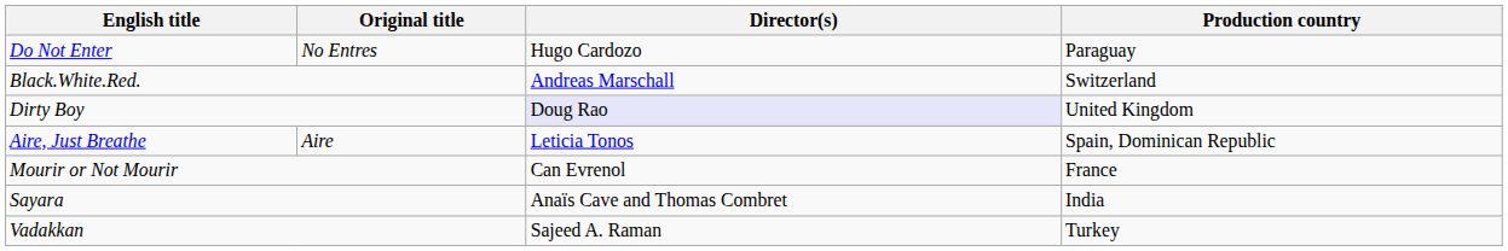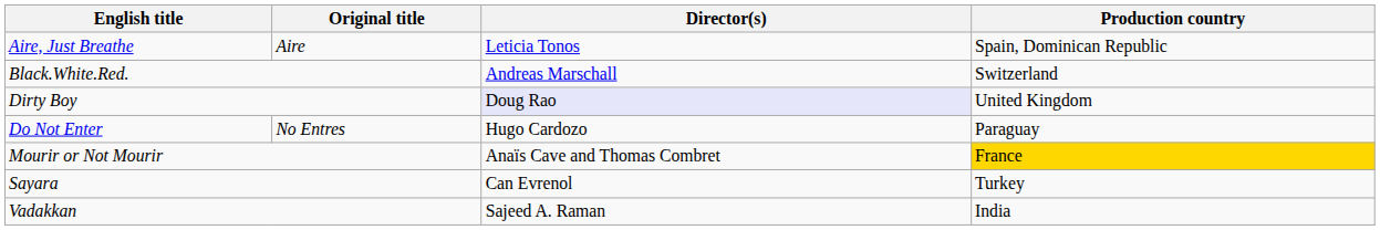rows swapped: Aire, Just Breathe <-> Do Not Enter
Mourir or Not Mourir | Director(s): Can Evrenol -> Anaïs Cave and Thomas Combret
Mourir or Not Mourir | Production country: no background -> gold background
Sayara | Director(s): Anaïs Cave and Thomas Combret -> Can Evrenol
Sayara | Production country: India -> Turkey
Vadakkan | Production country: Turkey -> India
